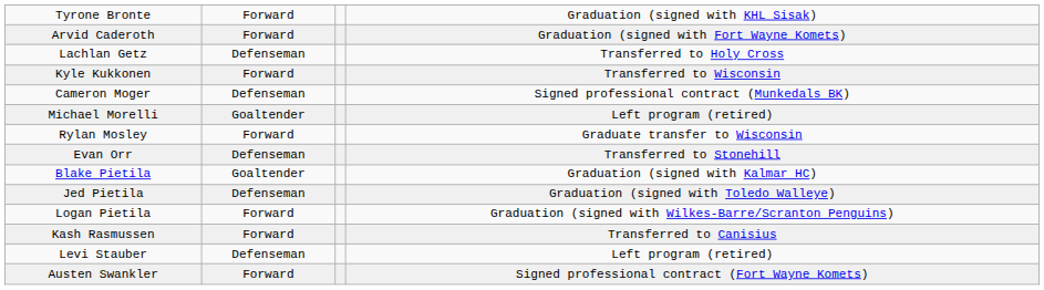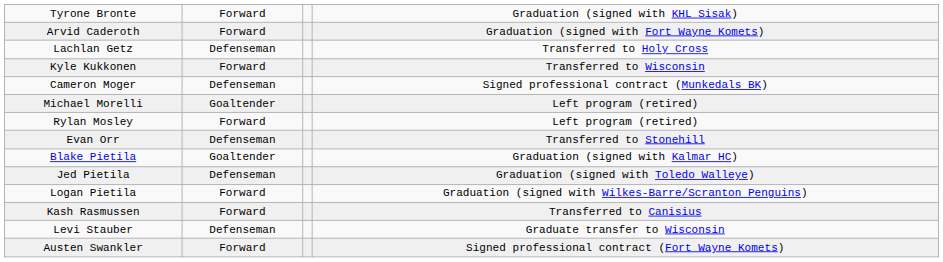Rylan Mosley | column 4: Graduate transfer to Wisconsin -> Left program (retired)
Levi Stauber | column 4: Left program (retired) -> Graduate transfer to Wisconsin
